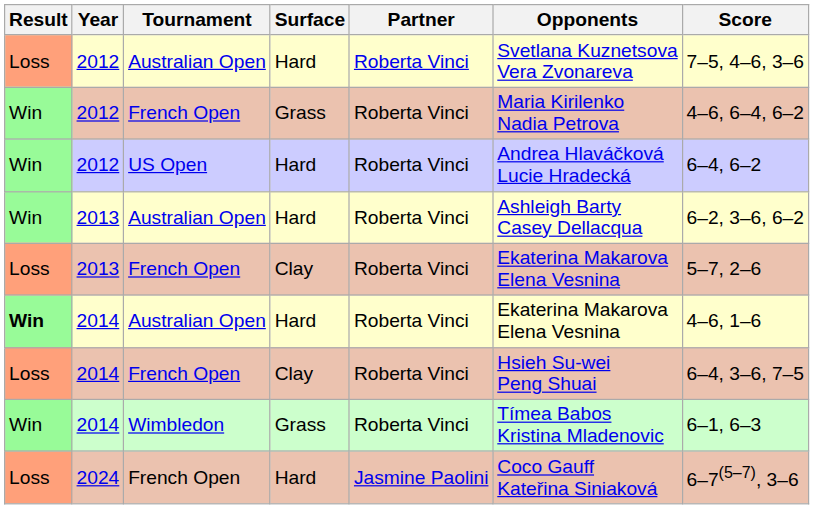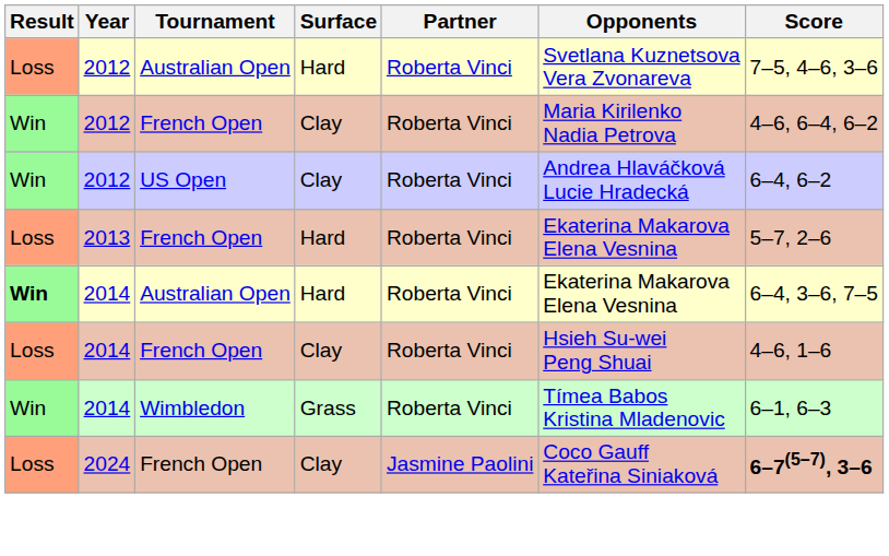2012 / French Open | Surface: Grass -> Clay
2012 / US Open | Surface: Hard -> Clay
- row: Win | 2013 | Australian Open | Hard | Roberta Vinci | Ashleigh Barty Casey Dellacqua | 6–2, 3–6, 6–2
2013 / French Open | Surface: Clay -> Hard
2014 / Australian Open | Score: 4–6, 1–6 -> 6–4, 3–6, 7–5
2014 / French Open | Score: 6–4, 3–6, 7–5 -> 4–6, 1–6
2024 | Surface: Hard -> Clay
2024 | Score: normal -> bold
